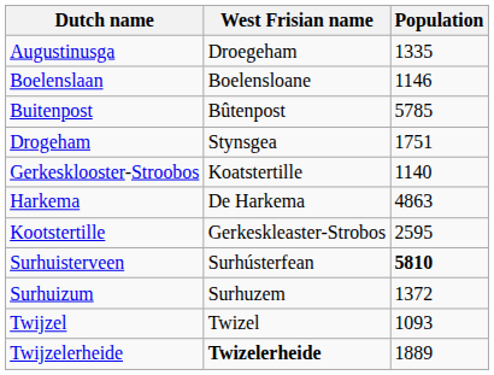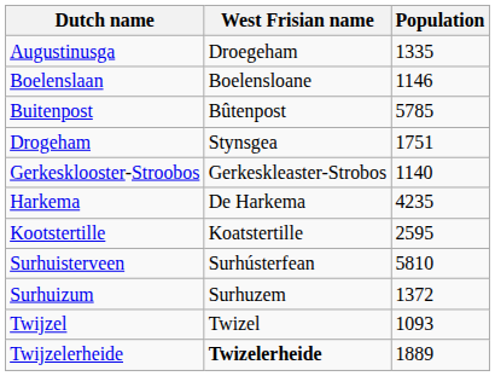Gerkesklooster-Stroobos | West Frisian name: Koatstertille -> Gerkeskleaster-Strobos
Harkema | Population: 4863 -> 4235
Kootstertille | West Frisian name: Gerkeskleaster-Strobos -> Koatstertille
Surhuisterveen | Population: bold -> normal
